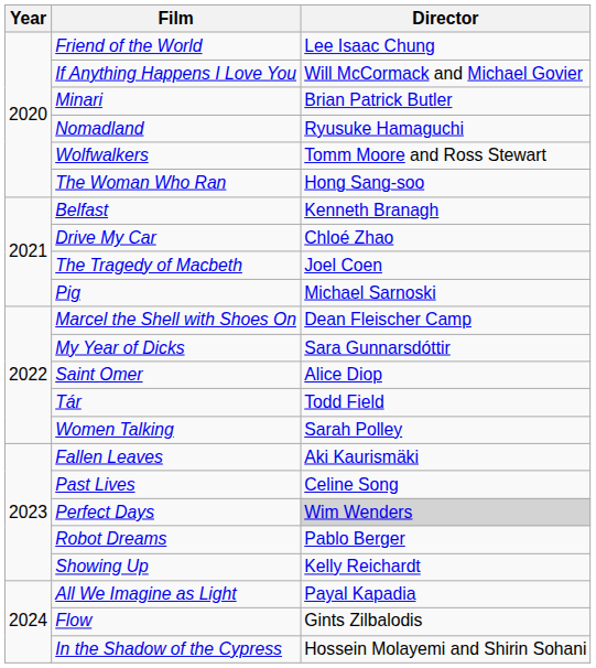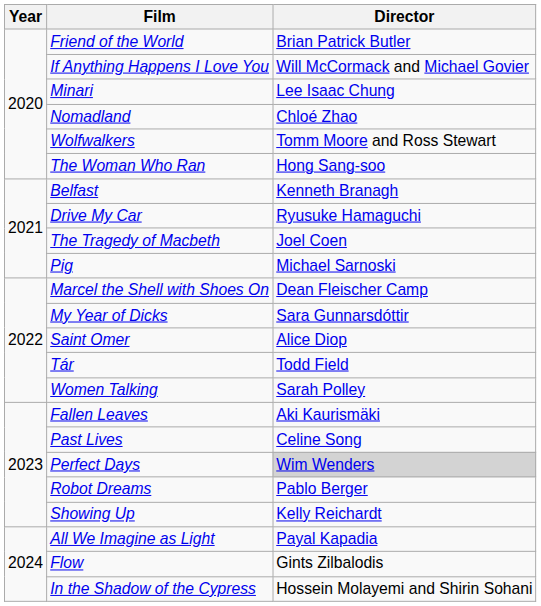Friend of the World | Director: Lee Isaac Chung -> Brian Patrick Butler
Minari | Director: Brian Patrick Butler -> Lee Isaac Chung
Nomadland | Director: Ryusuke Hamaguchi -> Chloé Zhao
Drive My Car | Director: Chloé Zhao -> Ryusuke Hamaguchi
